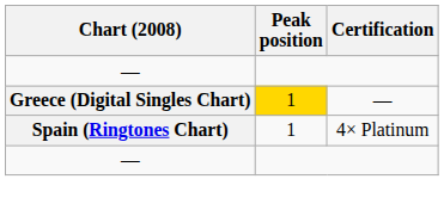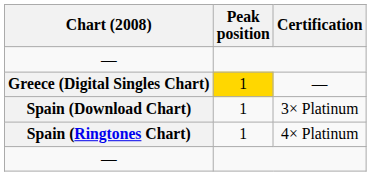+ row: Spain (Download Chart) | 1 | 3× Platinum
